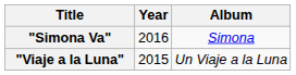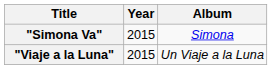"Simona Va" | Year: 2016 -> 2015
